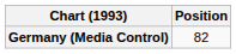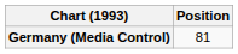Germany (Media Control) | Position: 82 -> 81
